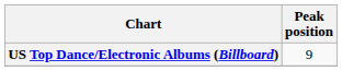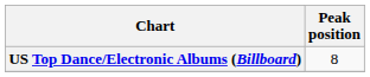US Top Dance/Electronic Albums (Billboard) | Peak position: 9 -> 8
